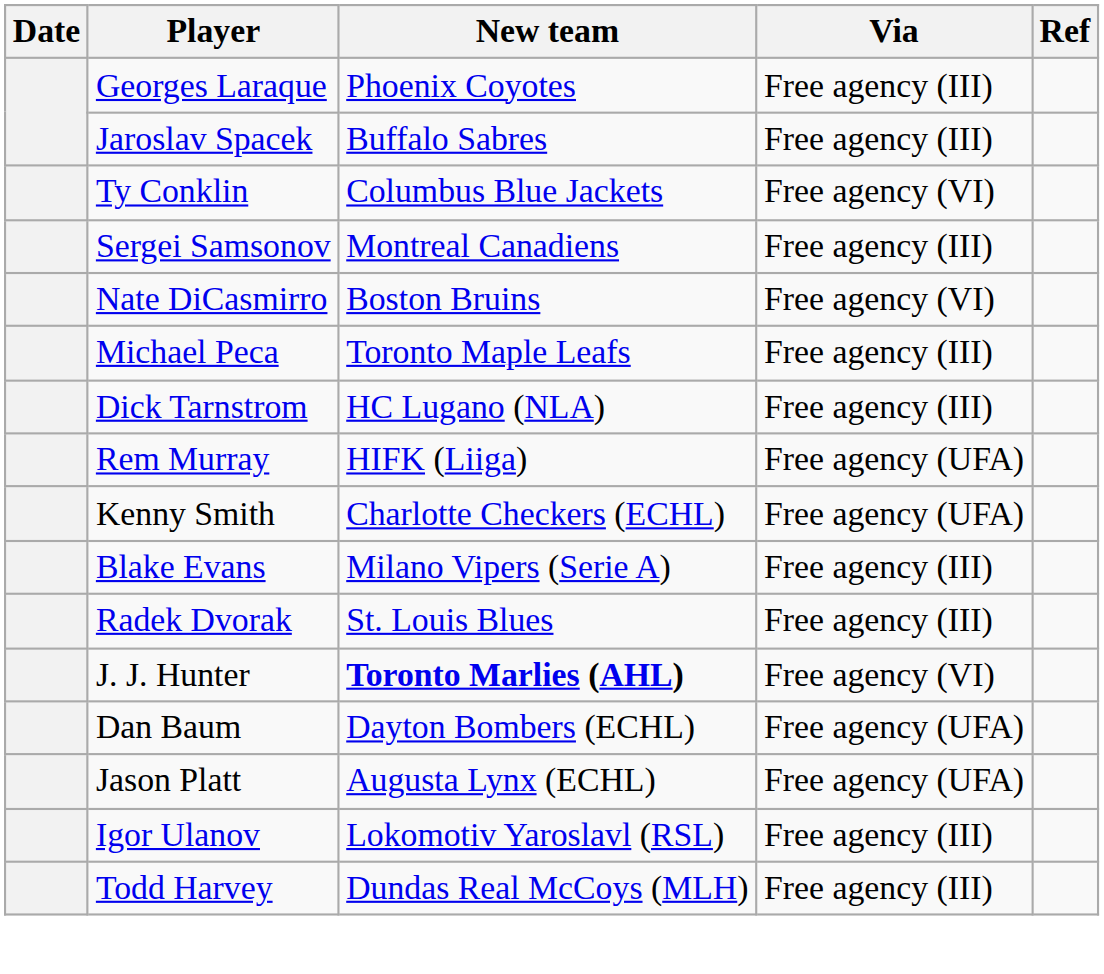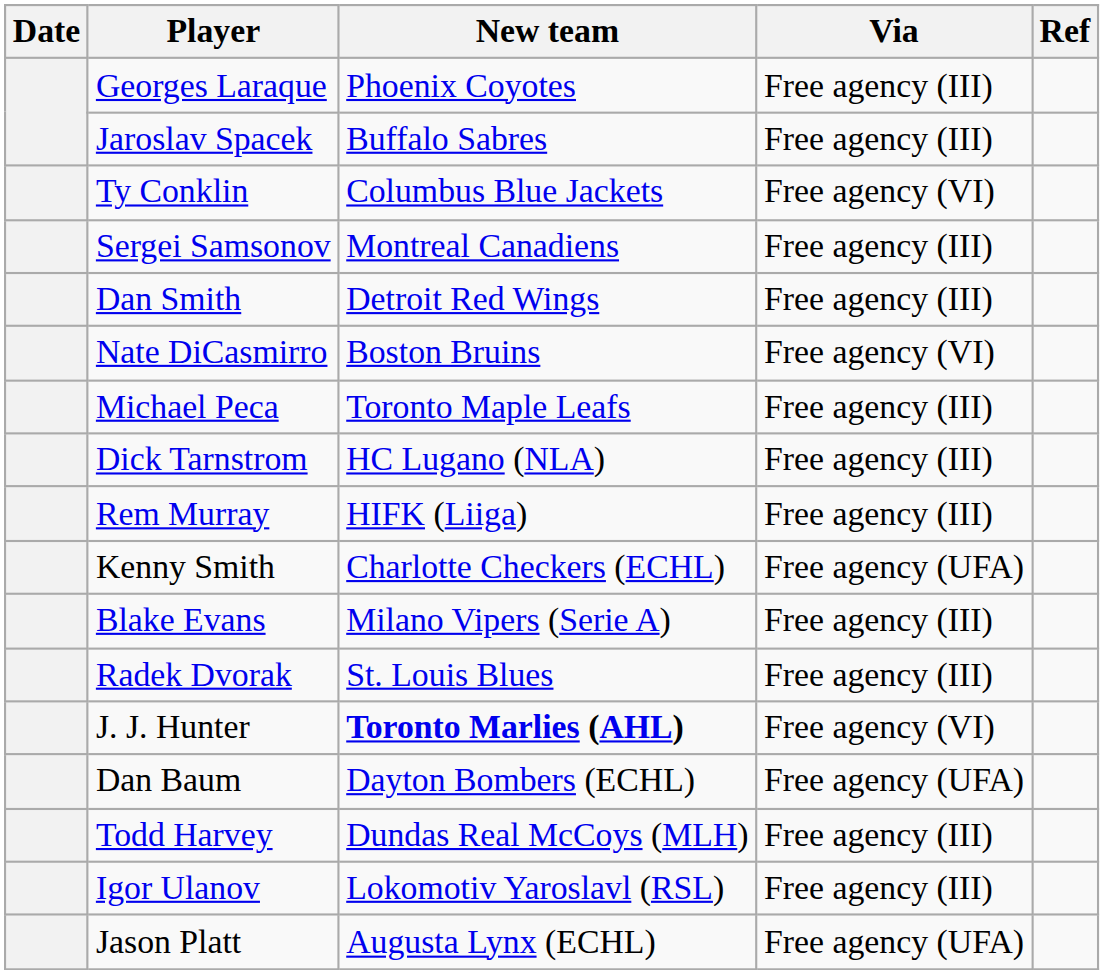+ row: Dan Smith | Detroit Red Wings | Free agency (III)
Rem Murray | Via: Free agency (UFA) -> Free agency (III)
rows swapped: Jason Platt <-> Todd Harvey
